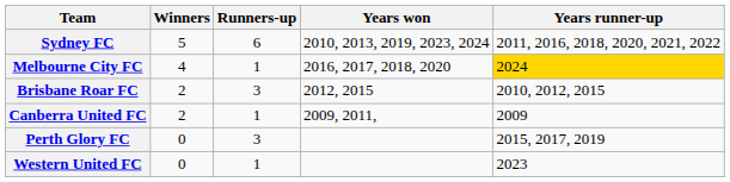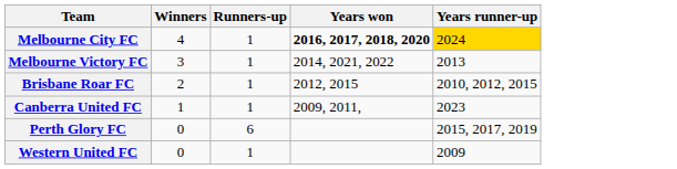- row: Sydney FC | 5 | 6 | 2010, 2013, 2019, 2023, 2024 | 2011, 2016, 2018, 2020, 2021, 2022
Melbourne City FC | Years won: normal -> bold
+ row: Melbourne Victory FC | 3 | 1 | 2014, 2021, 2022 | 2013
Brisbane Roar FC | Runners-up: 3 -> 1
Canberra United FC | Winners: 2 -> 1
Canberra United FC | Years runner-up: 2009 -> 2023
Perth Glory FC | Runners-up: 3 -> 6
Western United FC | Years runner-up: 2023 -> 2009
